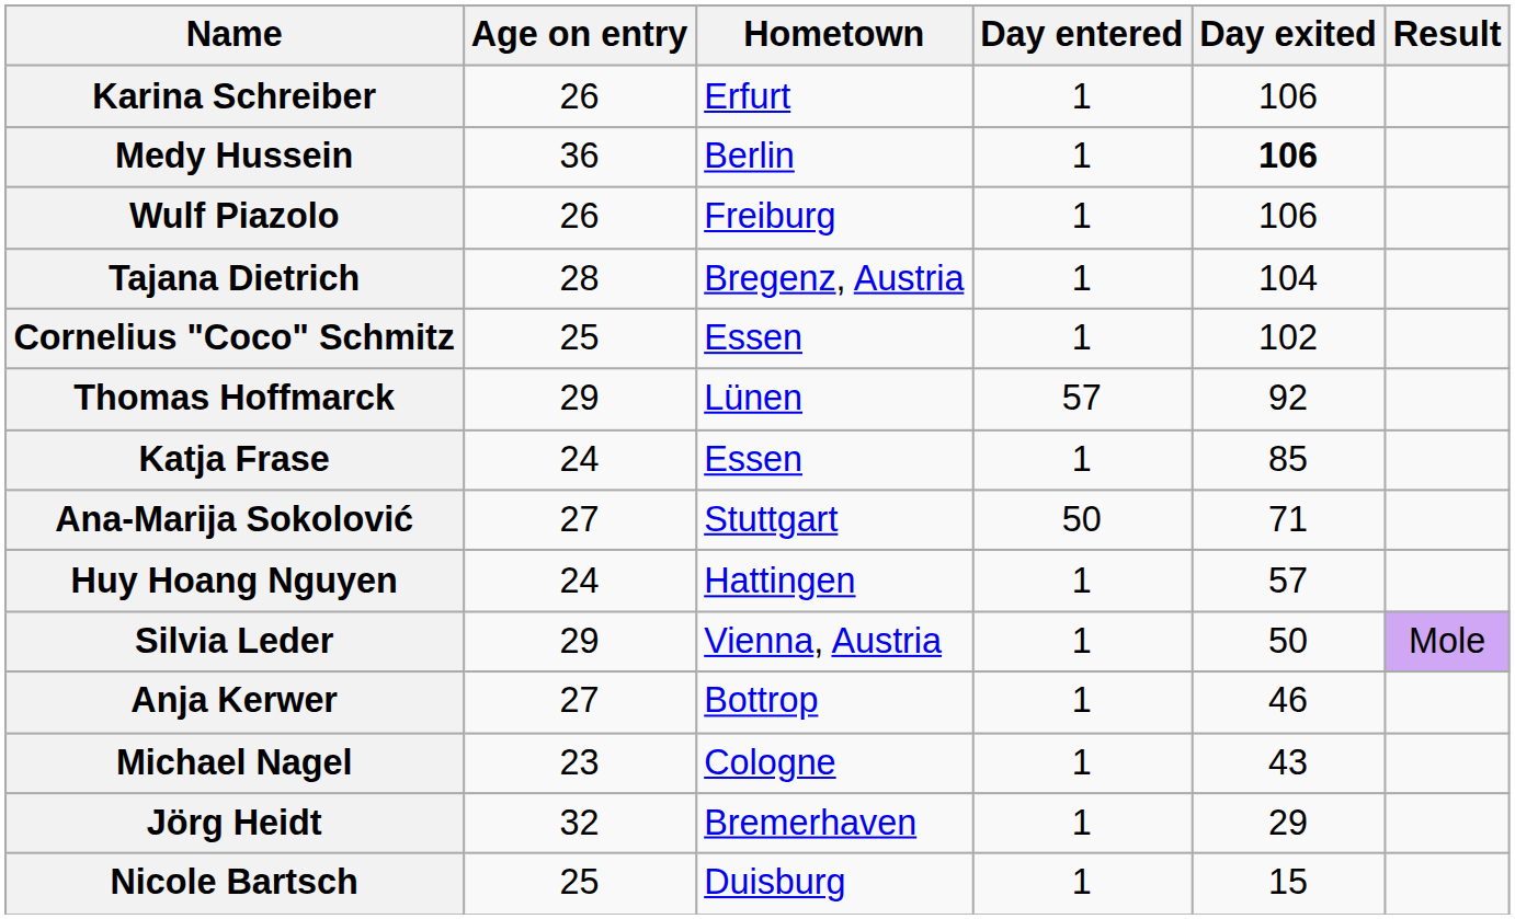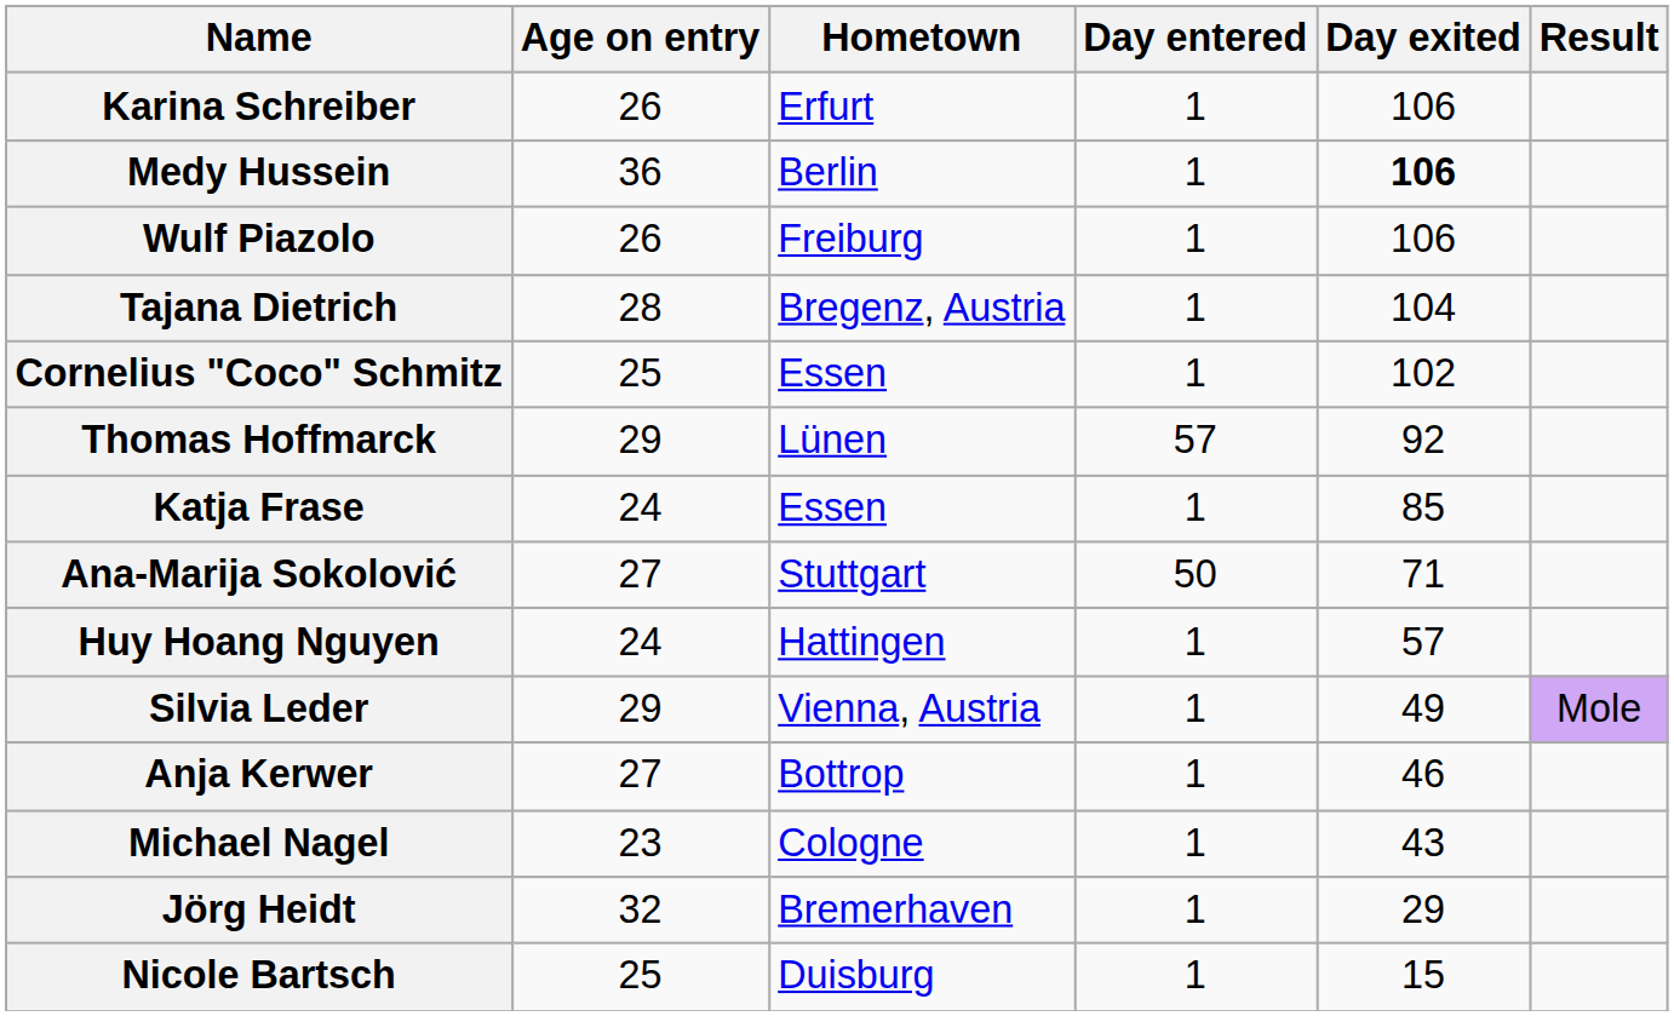Silvia Leder | Day exited: 50 -> 49
